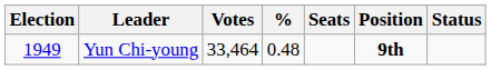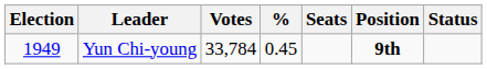Yun Chi-young | Votes: 33,464 -> 33,784
Yun Chi-young | %: 0.48 -> 0.45
